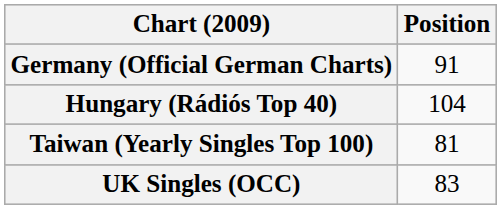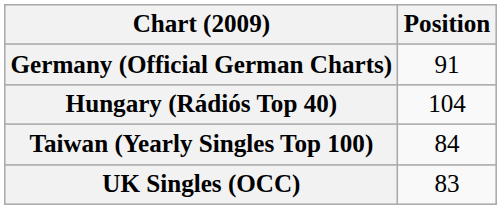Taiwan (Yearly Singles Top 100) | Position: 81 -> 84
